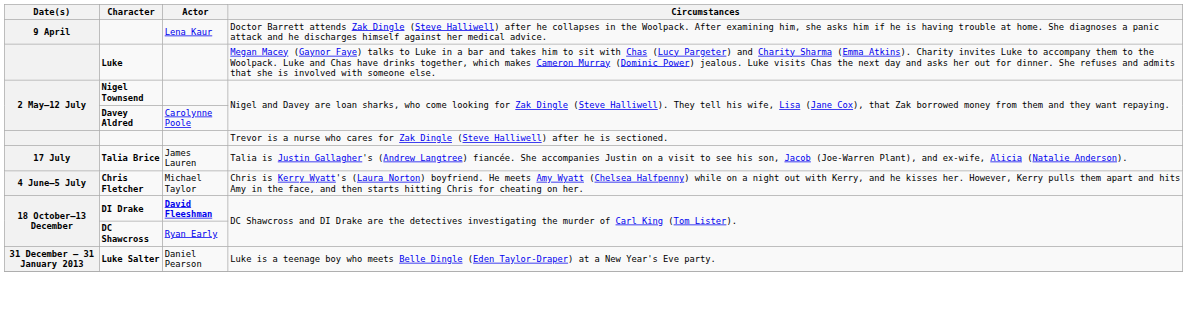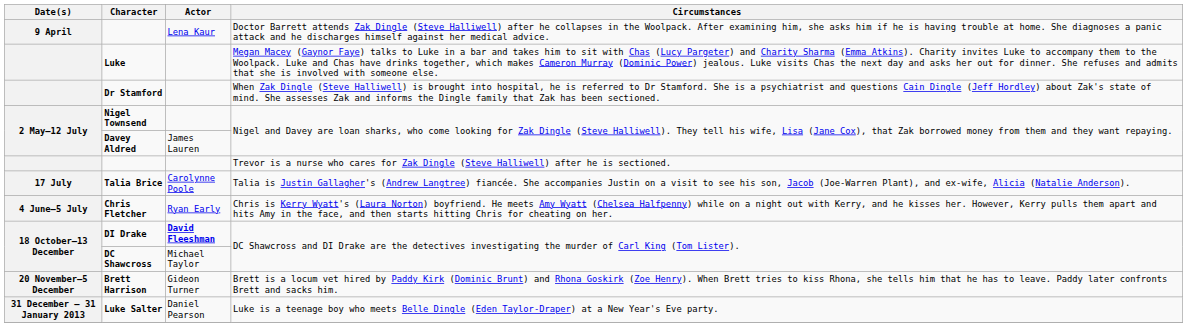+ row: Dr Stamford | When Zak Dingle (Steve Halliwell) is brought into hospital, he is referred to Dr Stamford. She is a psychiatrist and questions Cain Dingle (Jeff Hordley) about Zak's state of mind. She assesses Zak and informs the Dingle family that Zak has been sectioned.
Davey Aldred | Actor: Carolynne Poole -> James Lauren
Talia Brice | Actor: James Lauren -> Carolynne Poole
Chris Fletcher | Actor: Michael Taylor -> Ryan Early
DC Shawcross | Actor: Ryan Early -> Michael Taylor
+ row: 20 November–5 December | Brett Harrison | Gideon Turner | Brett is a locum vet hired by Paddy Kirk (Dominic Brunt) and Rhona Goskirk (Zoe Henry). When Brett tries to kiss Rhona, she tells him that he has to leave. Paddy later confronts Brett and sacks him.
